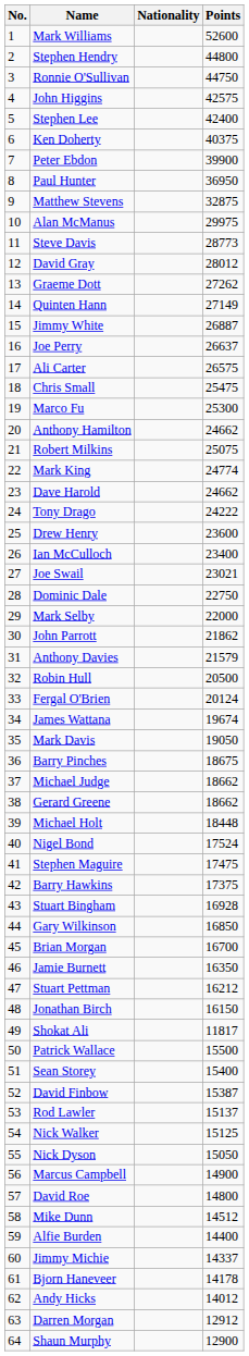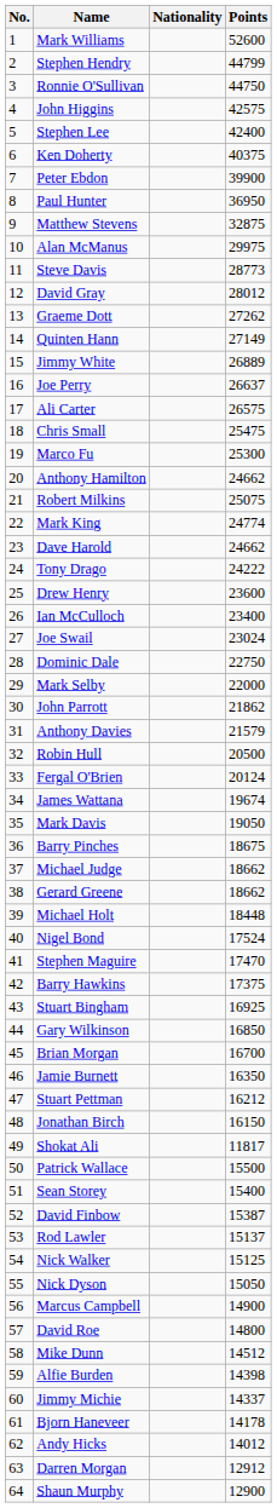Stephen Hendry | Points: 44800 -> 44799
Jimmy White | Points: 26887 -> 26889
Joe Swail | Points: 23021 -> 23024
Stephen Maguire | Points: 17475 -> 17470
Stuart Bingham | Points: 16928 -> 16925
Alfie Burden | Points: 14400 -> 14398
